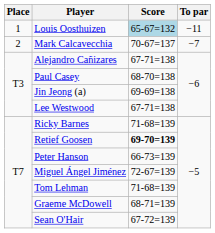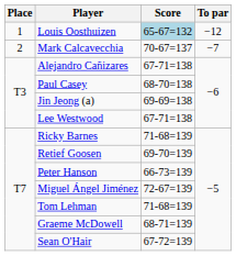Louis Oosthuizen | To par: −11 -> −12
Retief Goosen | Score: bold -> normal
